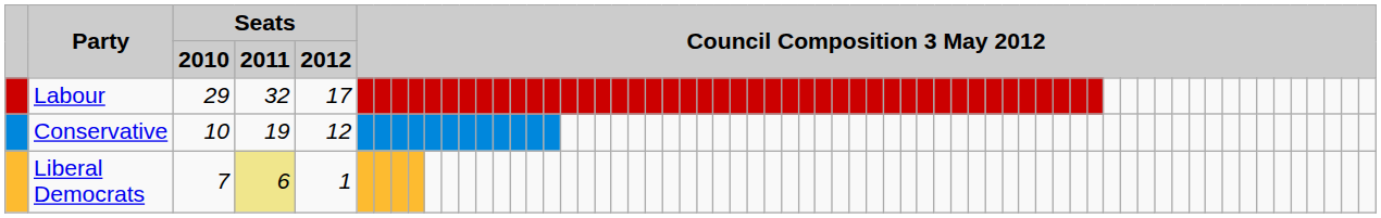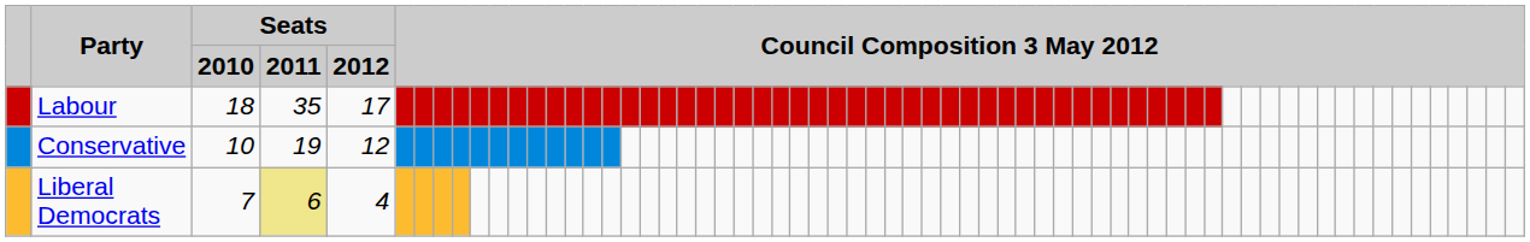Labour | Seats / 2010: 29 -> 18
Labour | Seats / 2011: 32 -> 35
Liberal Democrats | Seats / 2012: 1 -> 4
